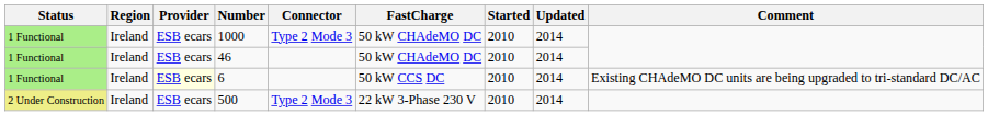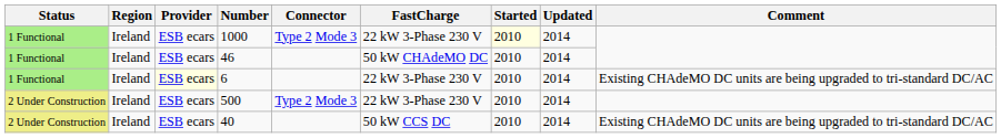1000 | FastCharge: 50 kW CHAdeMO DC -> 22 kW 3-Phase 230 V
1000 | Started: no background -> lightyellow background
6 | FastCharge: 50 kW CCS DC -> 22 kW 3-Phase 230 V
+ row: 2 Under Construction | Ireland | ESB ecars | 40 | 50 kW CCS DC | 2010 | 2014 | Existing CHAdeMO DC units are being upgraded to tri-standard DC/AC
